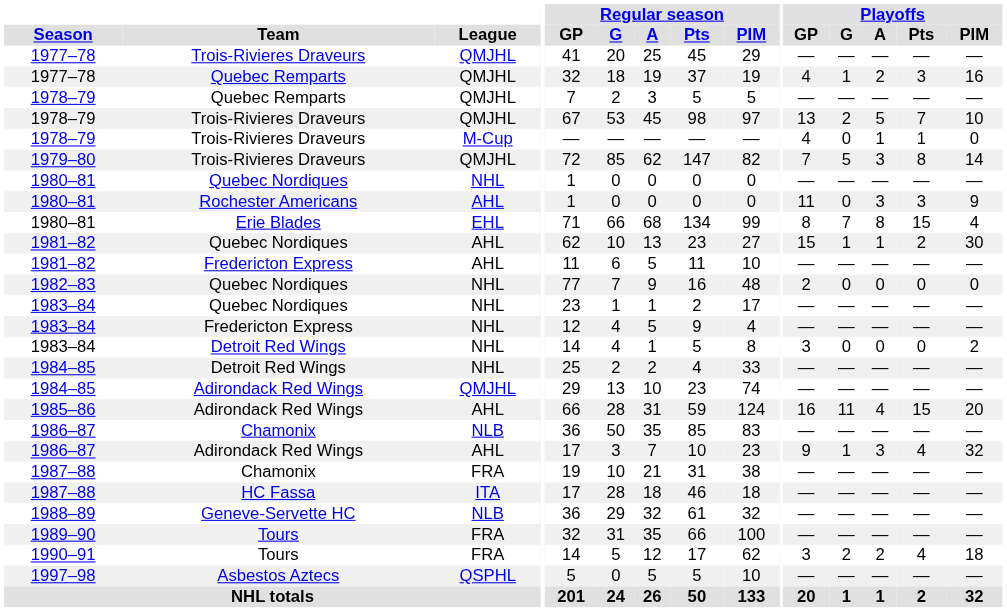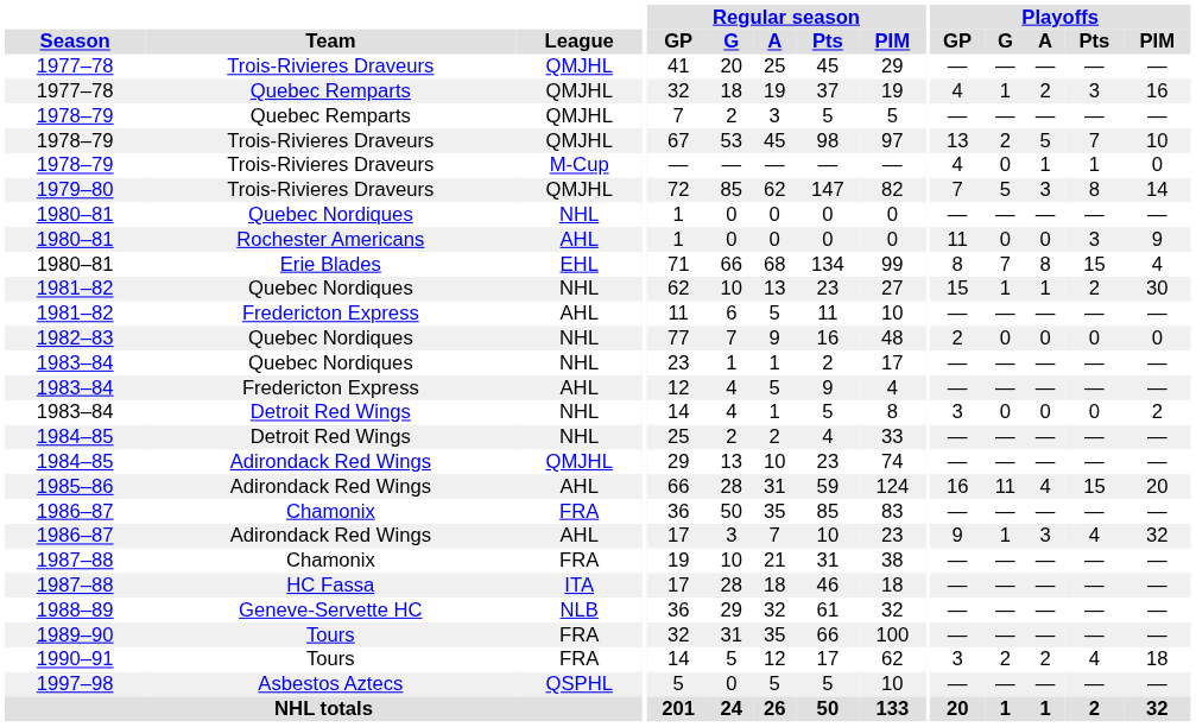1980–81 / Rochester Americans | Playoffs / A: 3 -> 0
1981–82 / Quebec Nordiques | League: AHL -> NHL
1983–84 / Fredericton Express | League: NHL -> AHL
1986–87 / Chamonix | League: NLB -> FRA
